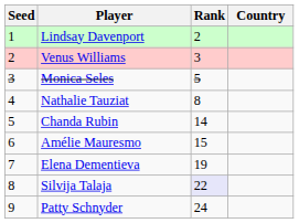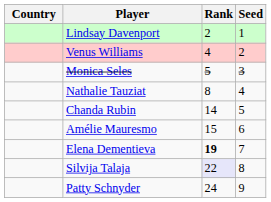columns swapped: Country <-> Seed
Venus Williams | Rank: 3 -> 4
Elena Dementieva | Rank: normal -> bold
